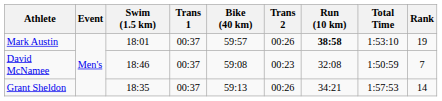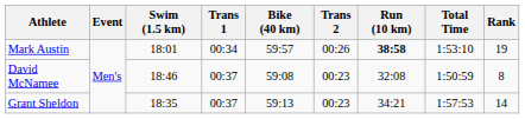Mark Austin | Trans 1: 00:37 -> 00:34
David McNamee | Rank: 7 -> 8
Grant Sheldon | Trans 2: 00:26 -> 00:23
